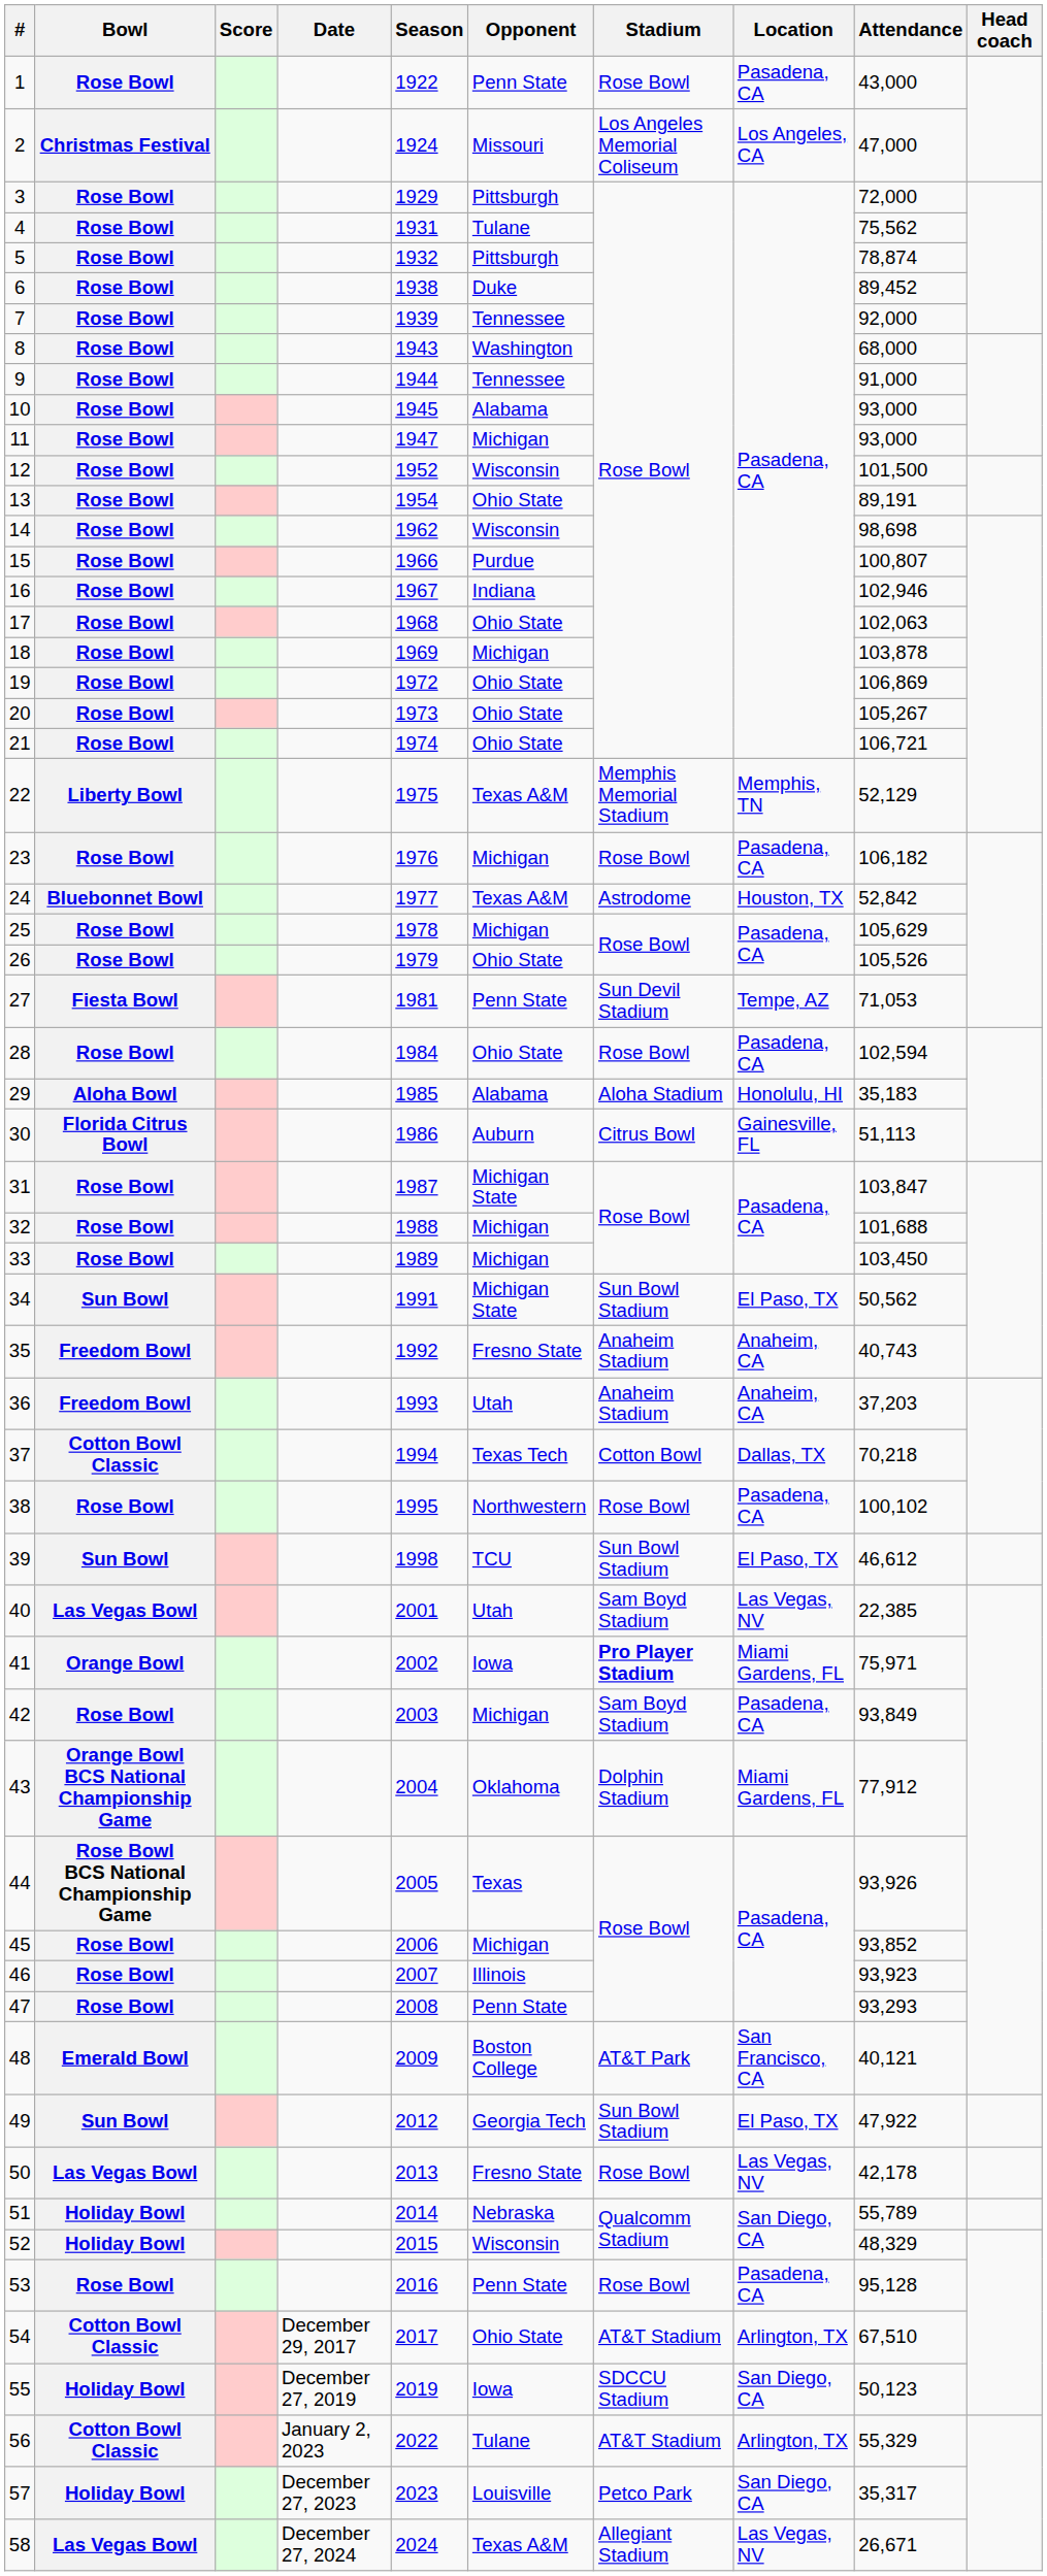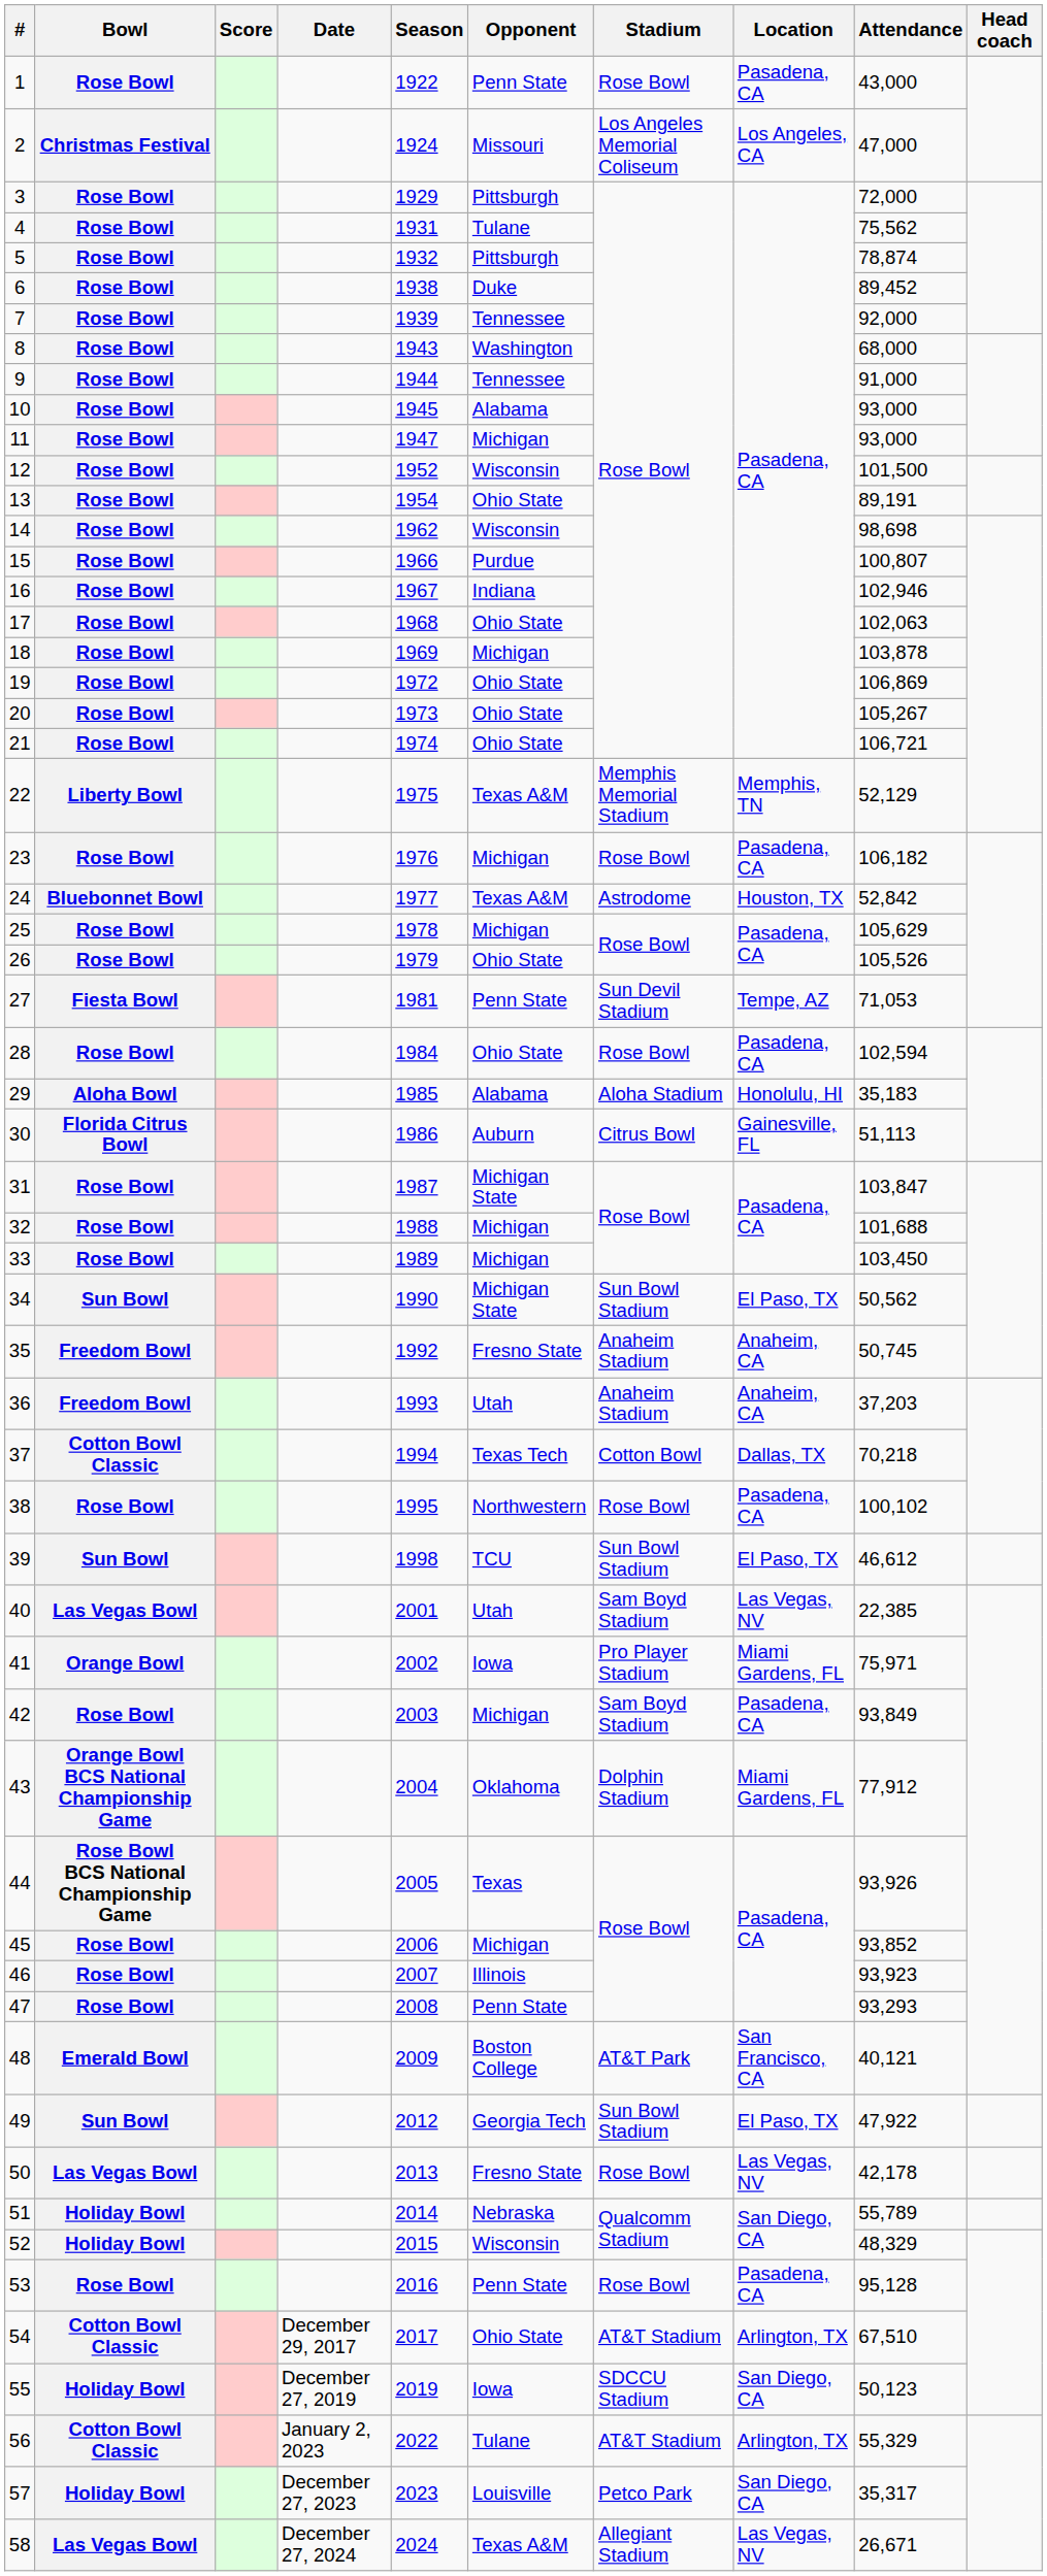34 | Season: 1991 -> 1990
35 | Attendance: 40,743 -> 50,745
41 | Stadium: bold -> normal
